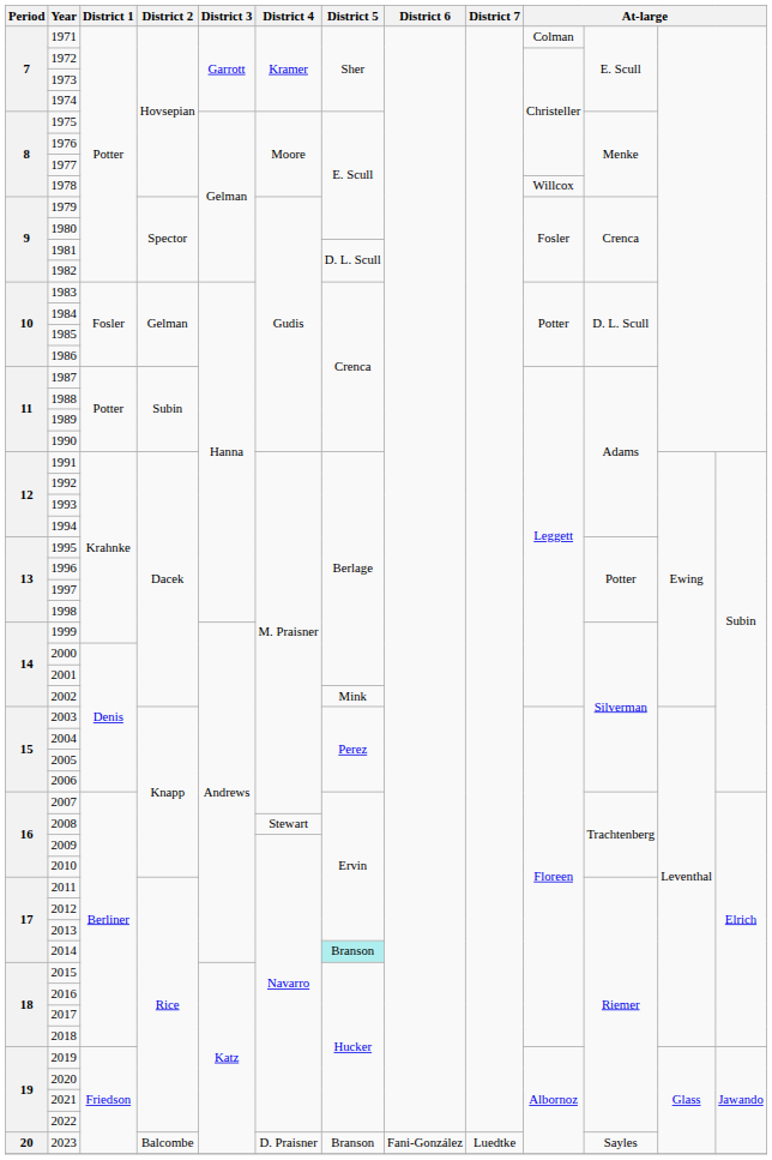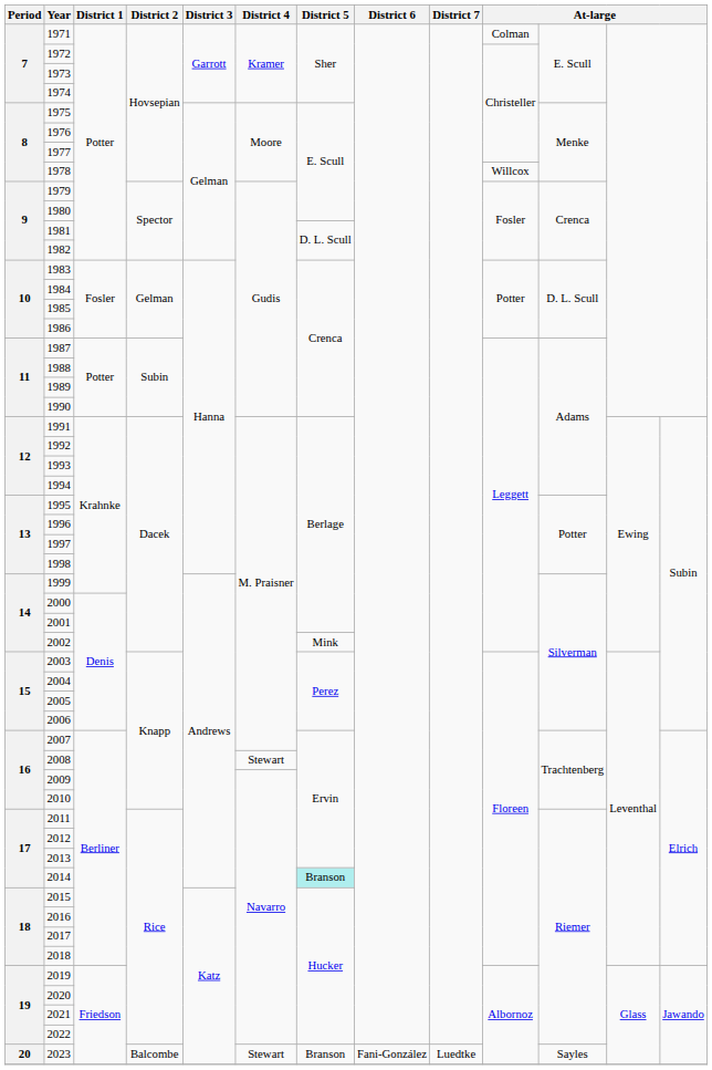2023 | District 4: D. Praisner -> Stewart
